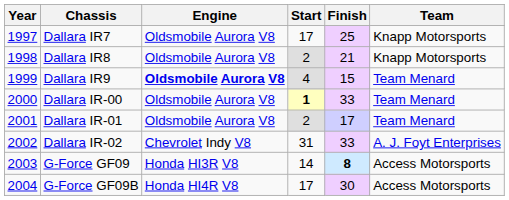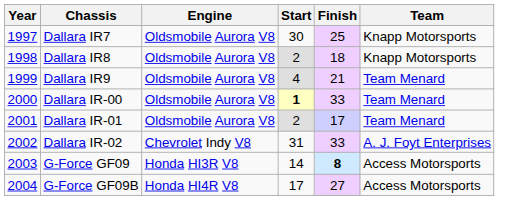Dallara IR7 | Start: 17 -> 30
Dallara IR8 | Finish: 21 -> 18
Dallara IR9 | Engine: bold -> normal
Dallara IR9 | Finish: 15 -> 21
G-Force GF09B | Finish: 30 -> 27
